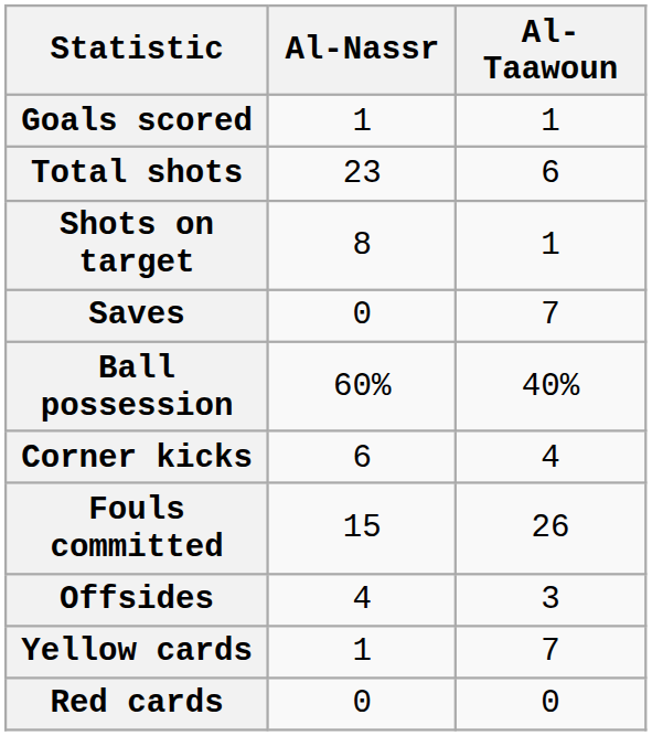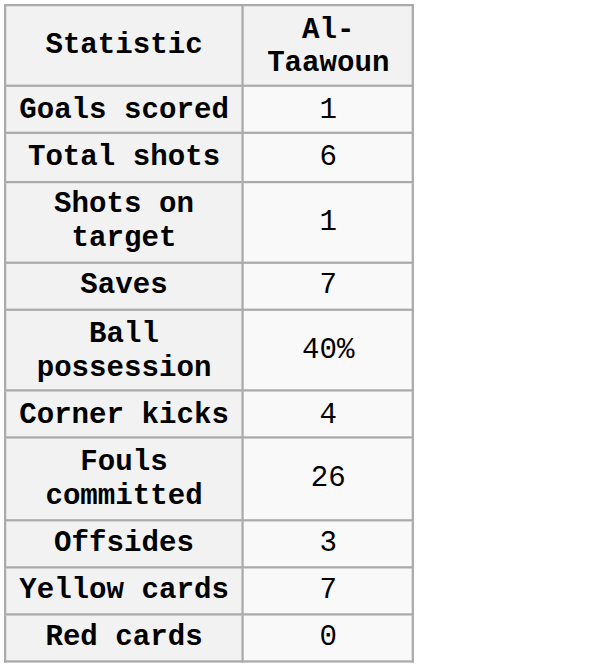- column: Al-Nassr | 1 | 23 | 8 | 0 | 60% | 6 | 15 | 4 | 1 | 0
